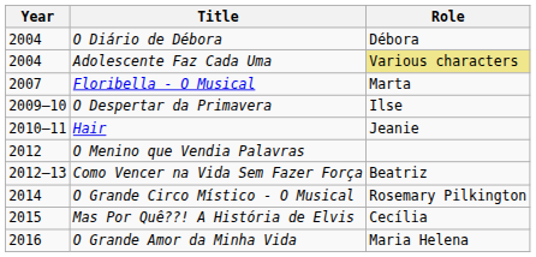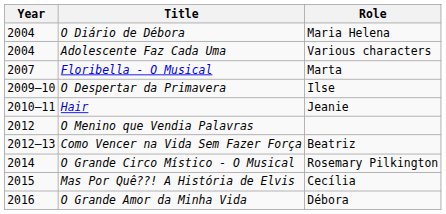O Diário de Débora | Role: Débora -> Maria Helena
Adolescente Faz Cada Uma | Role: khaki background -> no background
O Grande Amor da Minha Vida | Role: Maria Helena -> Débora
